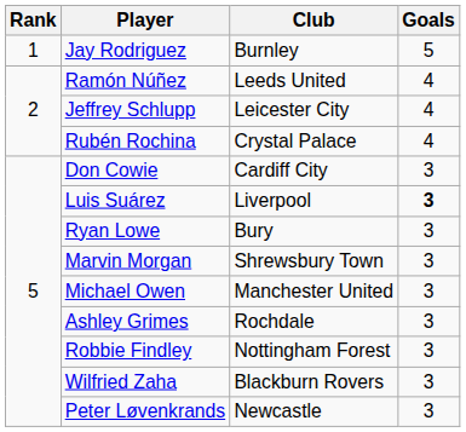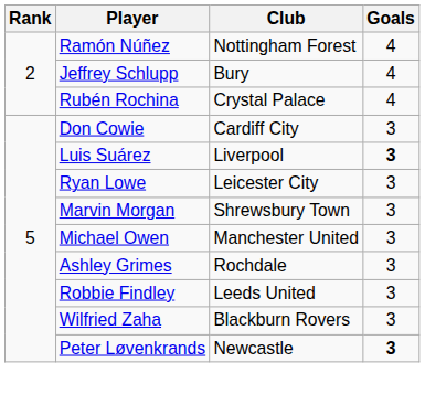- row: 1 | Jay Rodriguez | Burnley | 5
Ramón Núñez | Club: Leeds United -> Nottingham Forest
Jeffrey Schlupp | Club: Leicester City -> Bury
Ryan Lowe | Club: Bury -> Leicester City
Robbie Findley | Club: Nottingham Forest -> Leeds United
Peter Løvenkrands | Goals: normal -> bold
